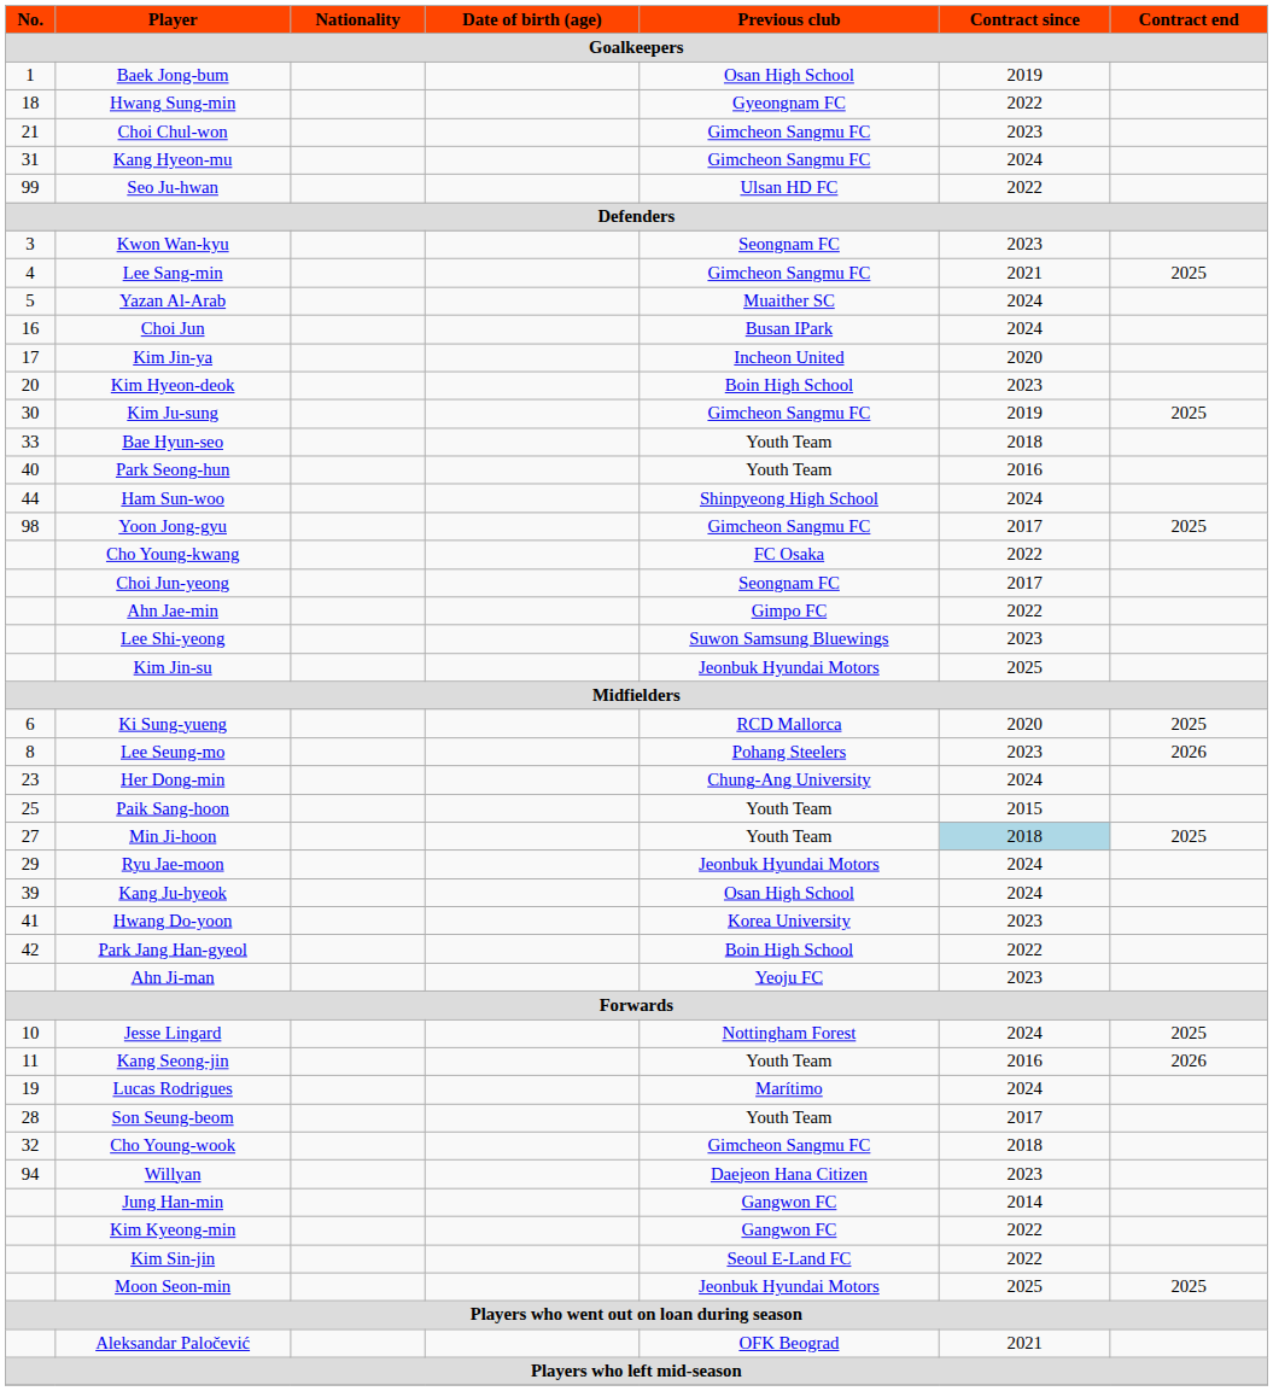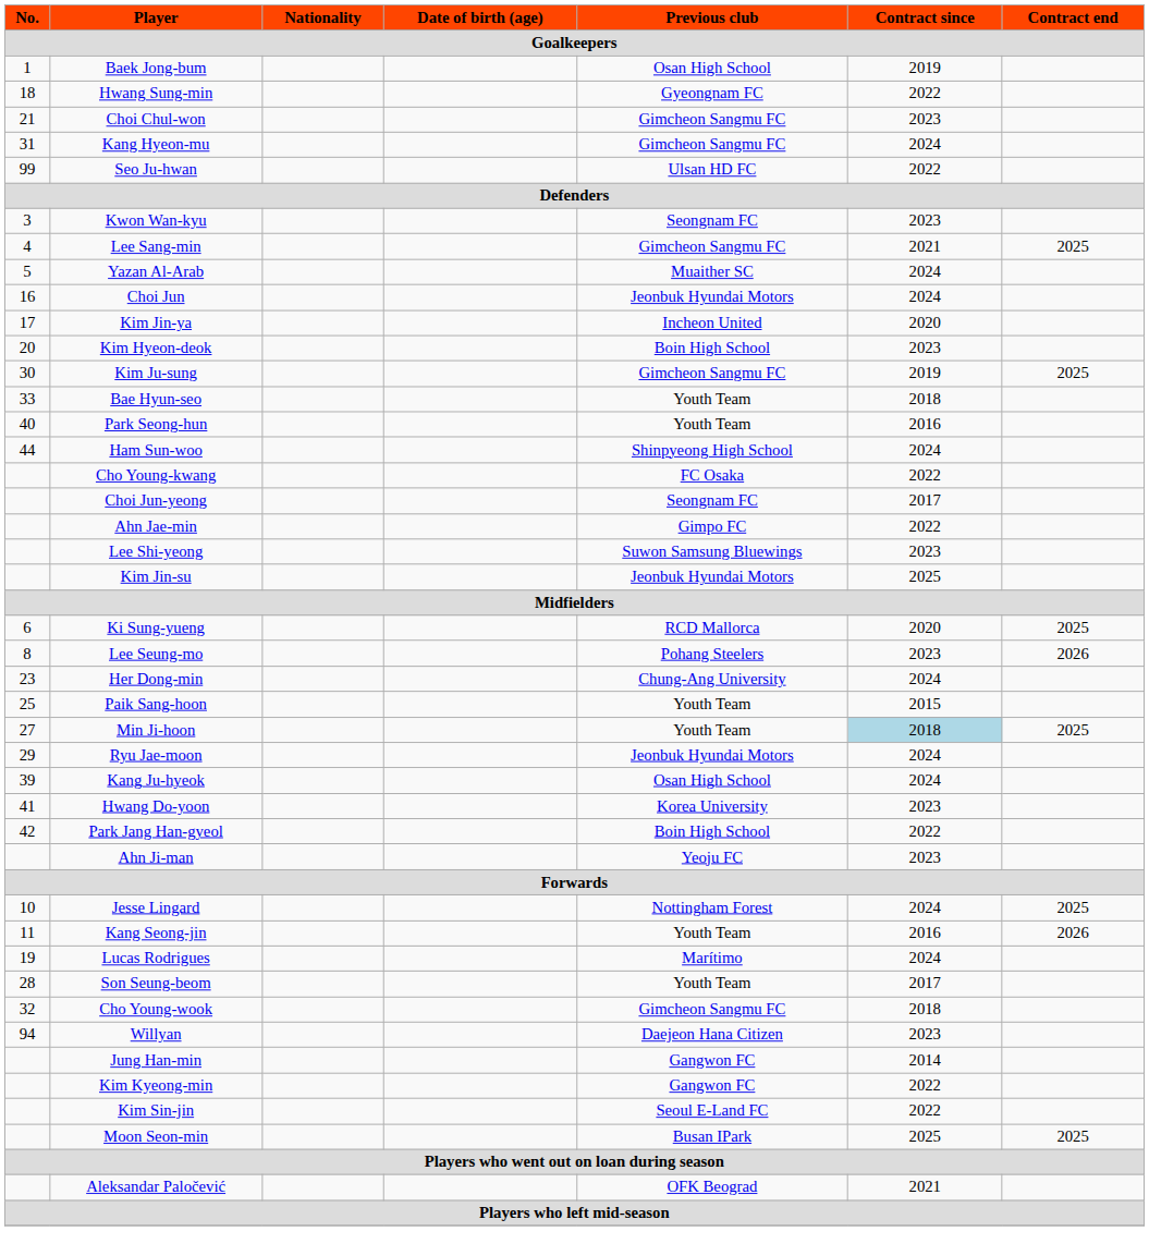Choi Jun | Previous club: Busan IPark -> Jeonbuk Hyundai Motors
- row: 98 | Yoon Jong-gyu | Gimcheon Sangmu FC | 2017 | 2025
Moon Seon-min | Previous club: Jeonbuk Hyundai Motors -> Busan IPark
